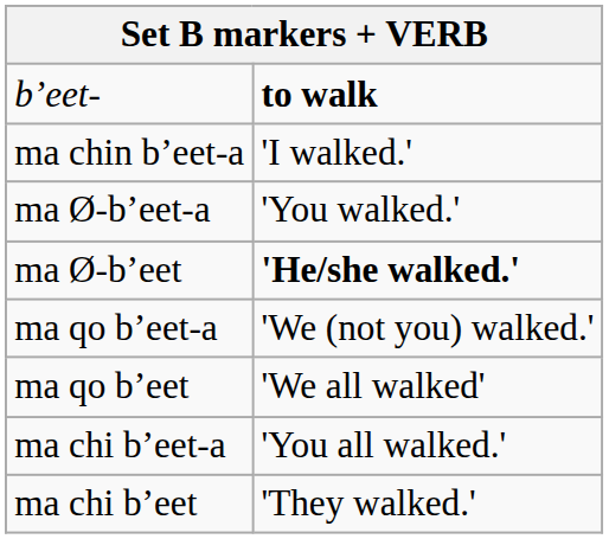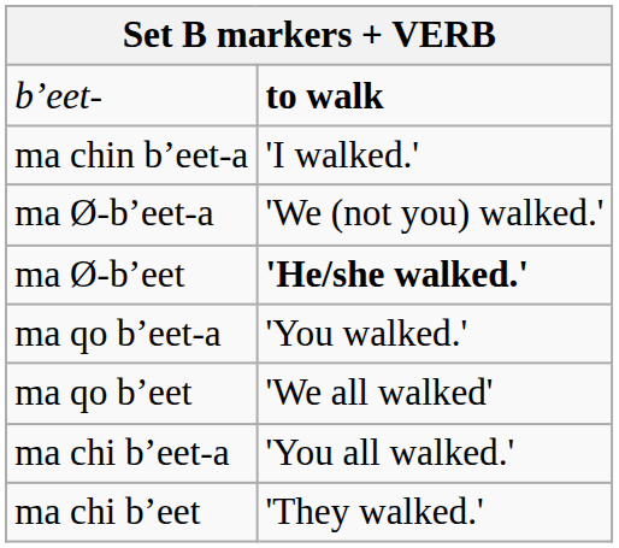ma Ø-bʼeet-a | column 2: 'You walked.' -> 'We (not you) walked.'
ma qo bʼeet-a | column 2: 'We (not you) walked.' -> 'You walked.'
